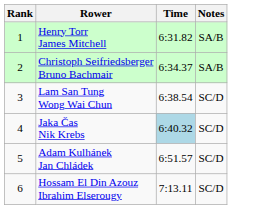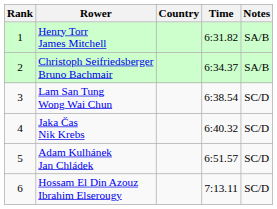+ column: Country
Jaka Čas Nik Krebs | Time: lightblue background -> no background
